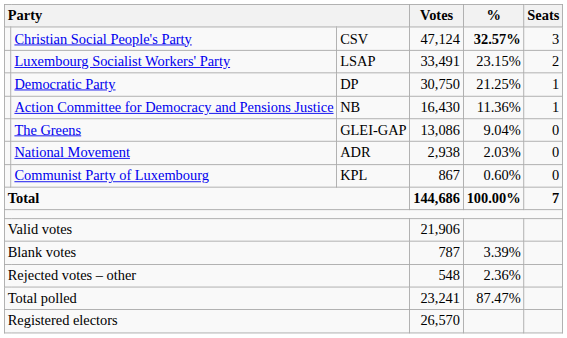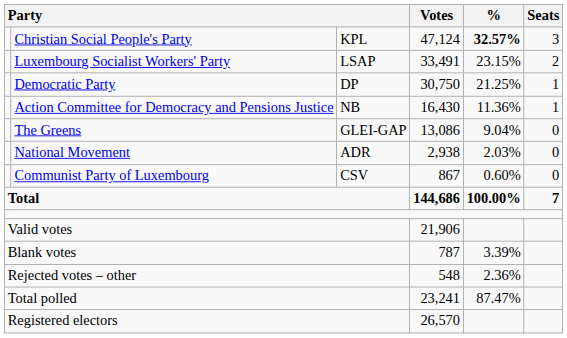Christian Social People's Party | column 3: CSV -> KPL
Communist Party of Luxembourg | column 3: KPL -> CSV
